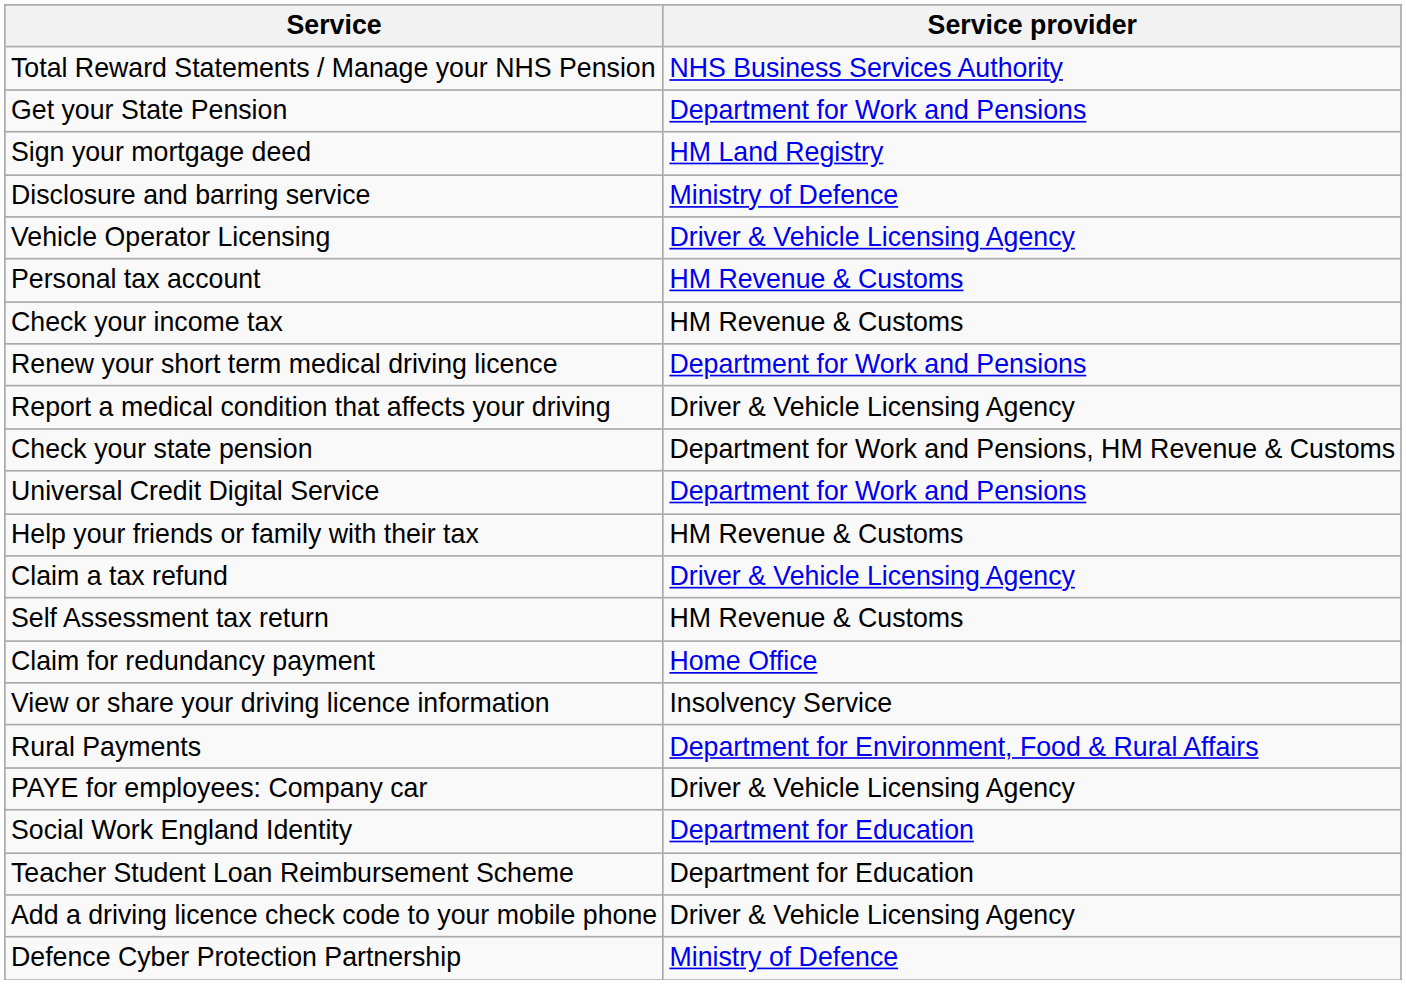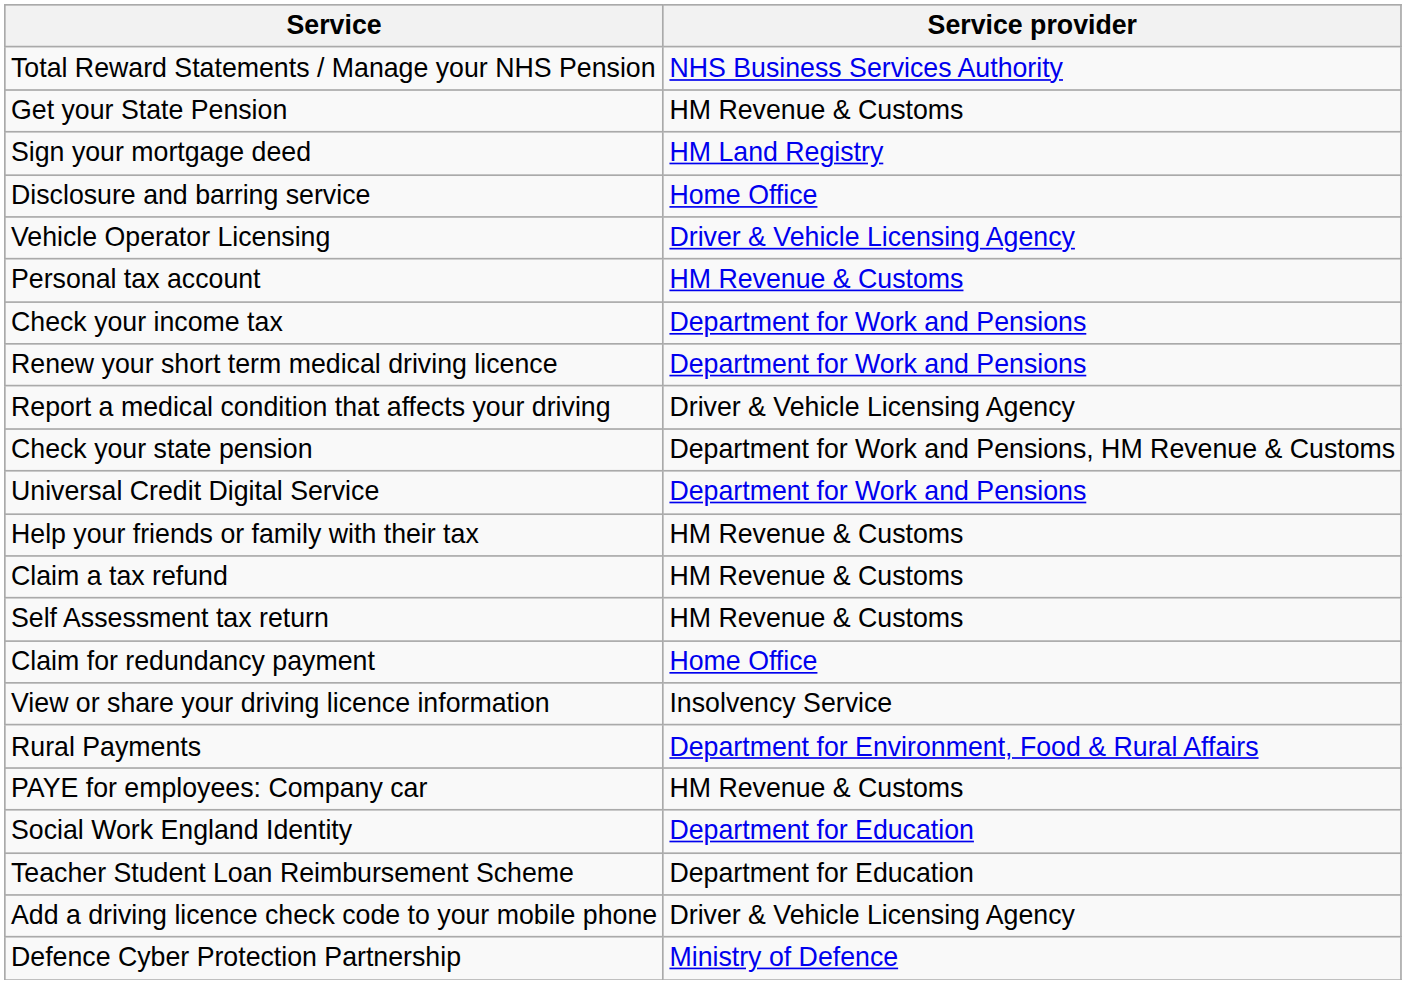Get your State Pension | Service provider: Department for Work and Pensions -> HM Revenue & Customs
Disclosure and barring service | Service provider: Ministry of Defence -> Home Office
Check your income tax | Service provider: HM Revenue & Customs -> Department for Work and Pensions
Claim a tax refund | Service provider: Driver & Vehicle Licensing Agency -> HM Revenue & Customs
PAYE for employees: Company car | Service provider: Driver & Vehicle Licensing Agency -> HM Revenue & Customs
